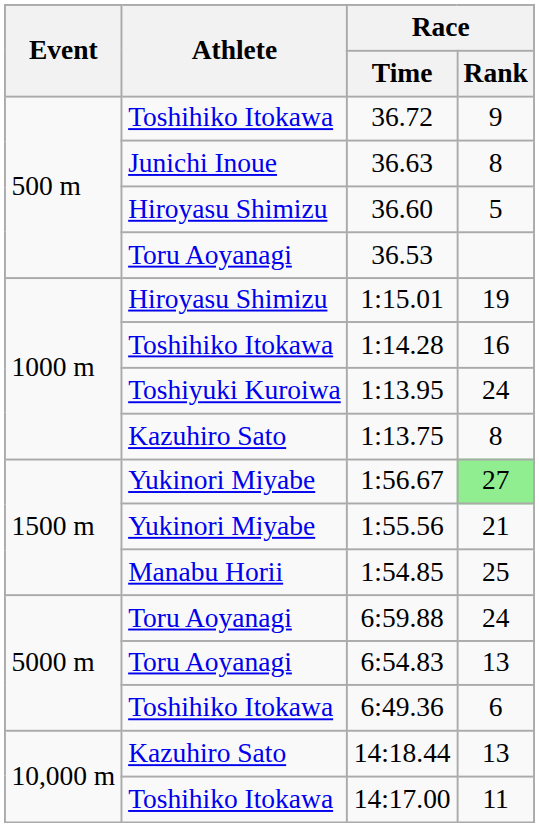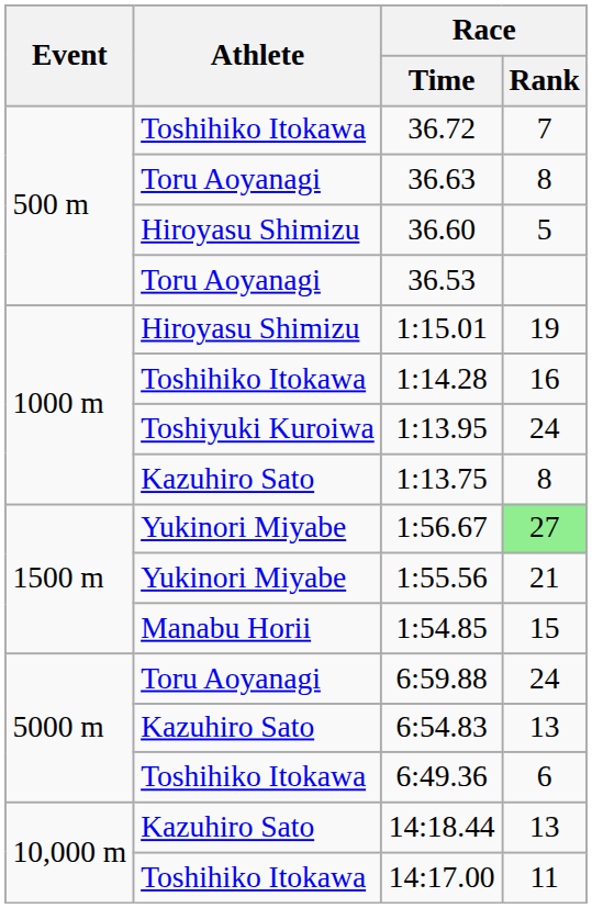36.72 | Race / Rank: 9 -> 7
36.63 | Athlete: Junichi Inoue -> Toru Aoyanagi
1:54.85 | Race / Rank: 25 -> 15
6:54.83 | Athlete: Toru Aoyanagi -> Kazuhiro Sato
